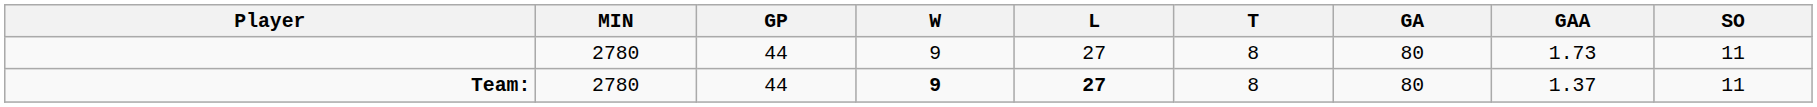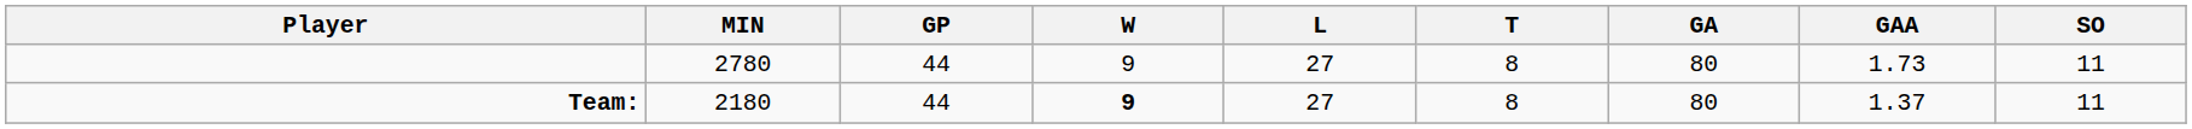Team: | MIN: 2780 -> 2180
Team: | L: bold -> normal
